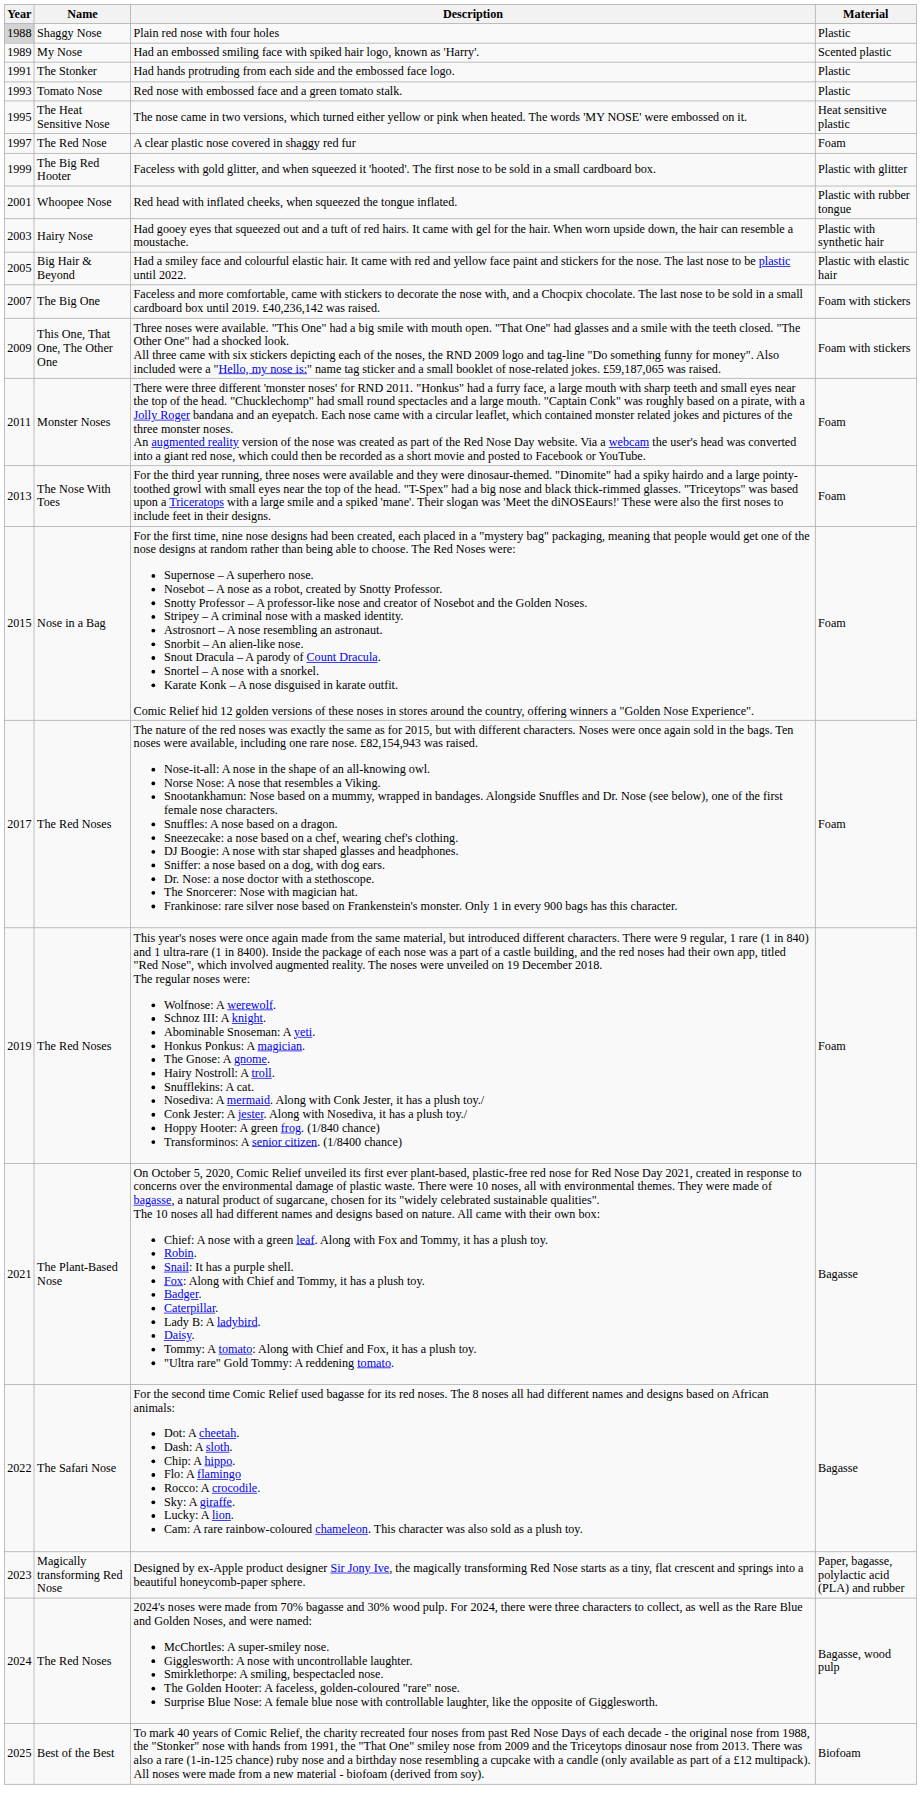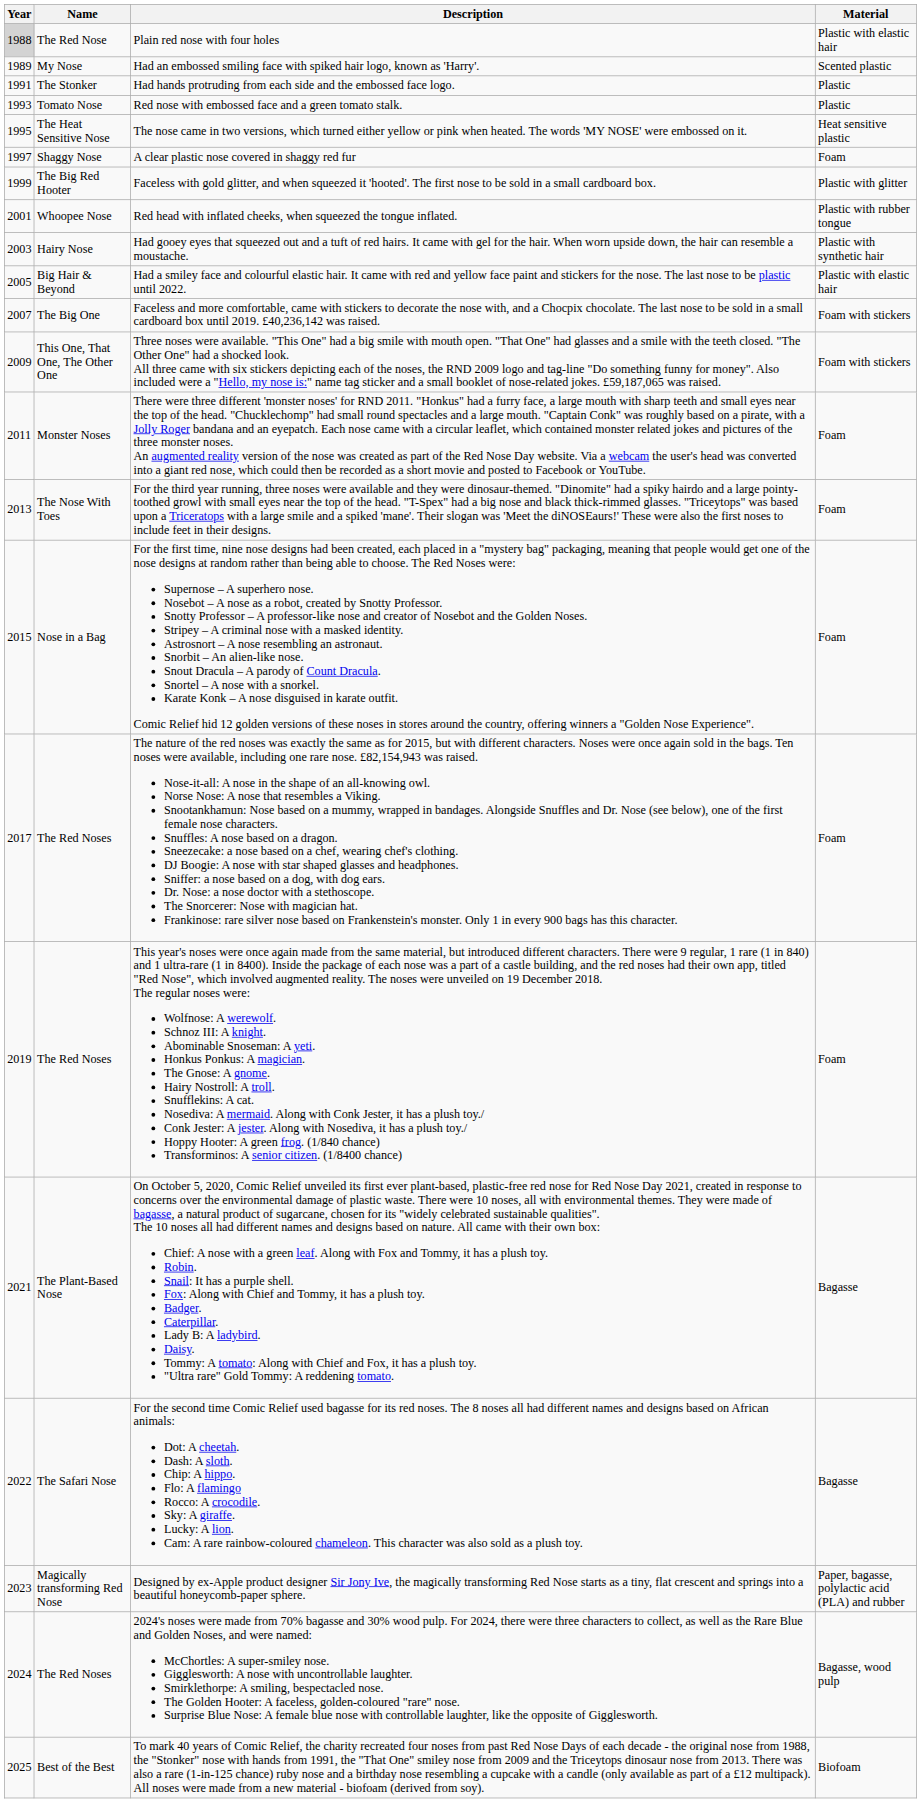Plain red nose with four holes | Name: Shaggy Nose -> The Red Nose
Plain red nose with four holes | Material: Plastic -> Plastic with elastic hair
A clear plastic nose covered in shaggy red fur | Name: The Red Nose -> Shaggy Nose
